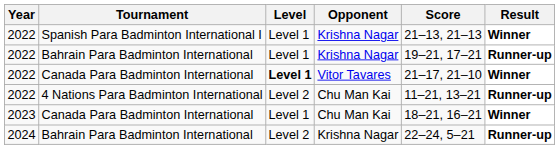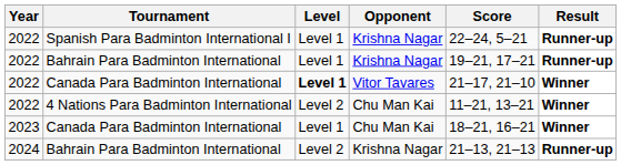Spanish Para Badminton International I | Score: 21–13, 21–13 -> 22–24, 5–21
Spanish Para Badminton International I | Result: Winner -> Runner-up
4 Nations Para Badminton International | Result: Runner-up -> Winner
2024 / Bahrain Para Badminton International | Score: 22–24, 5–21 -> 21–13, 21–13
